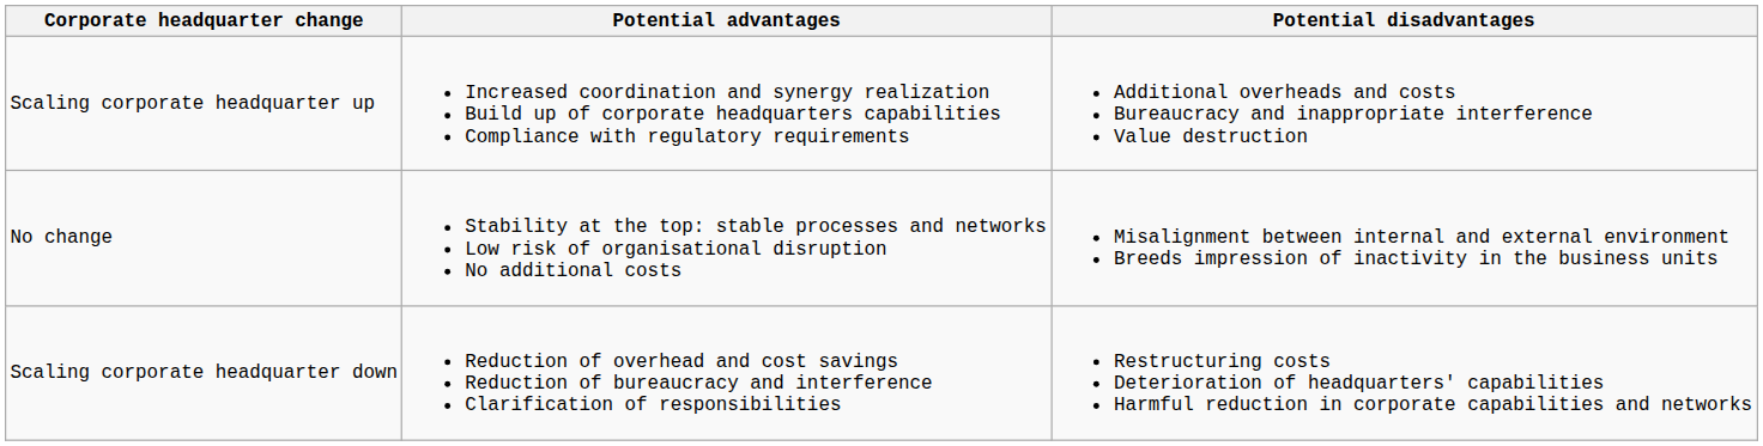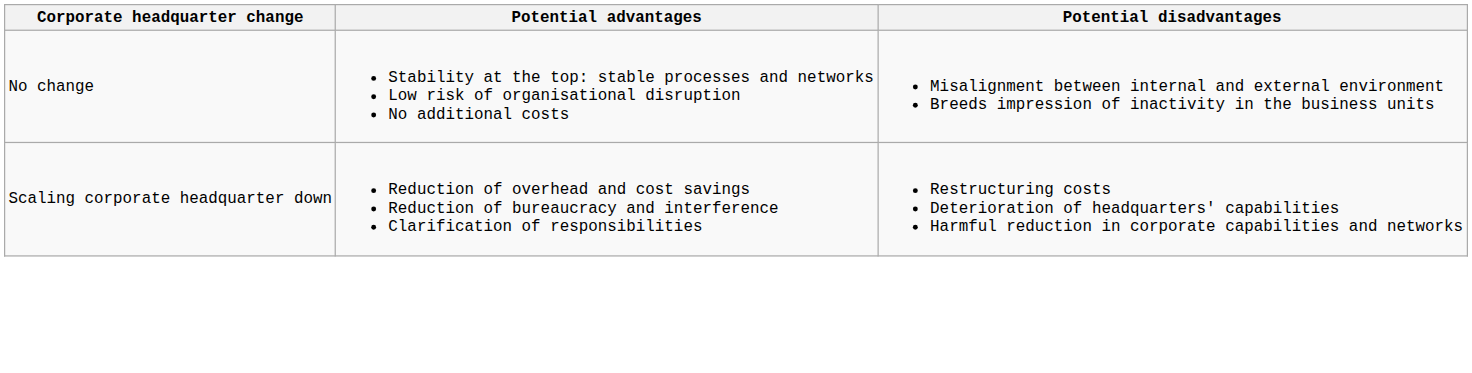- row: Scaling corporate headquarter up | Increased coordination and synergy realization Build up of corporate headquarters capabilities Compliance with regulatory requirements | Additional overheads and costs Bureaucracy and inappropriate interference Value destruction
